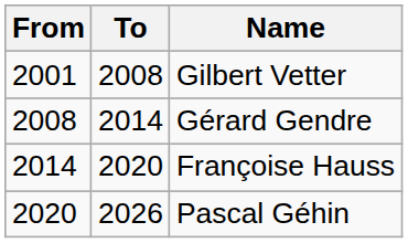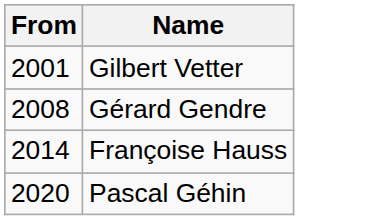- column: To | 2008 | 2014 | 2020 | 2026
